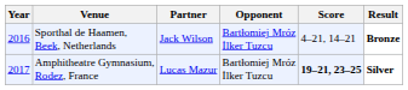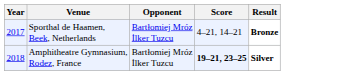- column: Partner | Jack Wilson | Lucas Mazur
Sporthal de Haamen, Beek, Netherlands | Year: 2016 -> 2017
Amphitheatre Gymnasium, Rodez, France | Year: 2017 -> 2018
